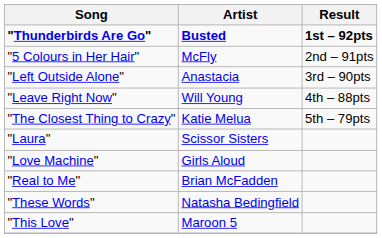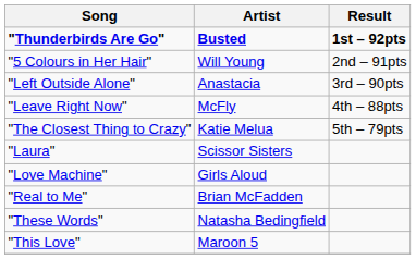"5 Colours in Her Hair" | Artist: McFly -> Will Young
"Leave Right Now" | Artist: Will Young -> McFly
